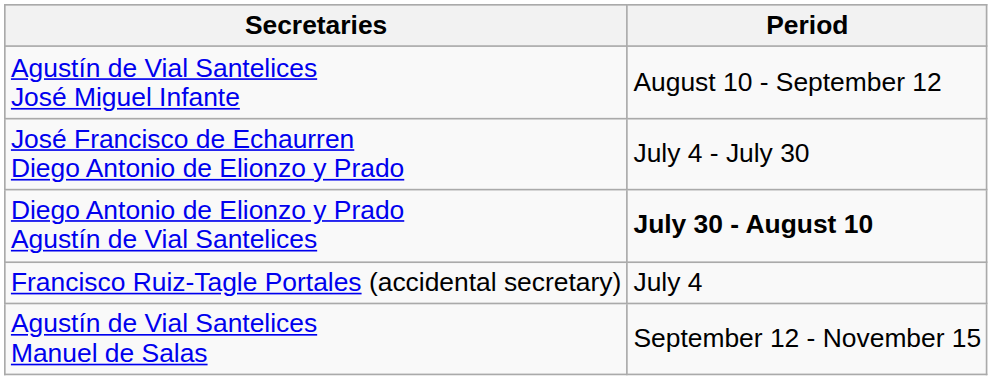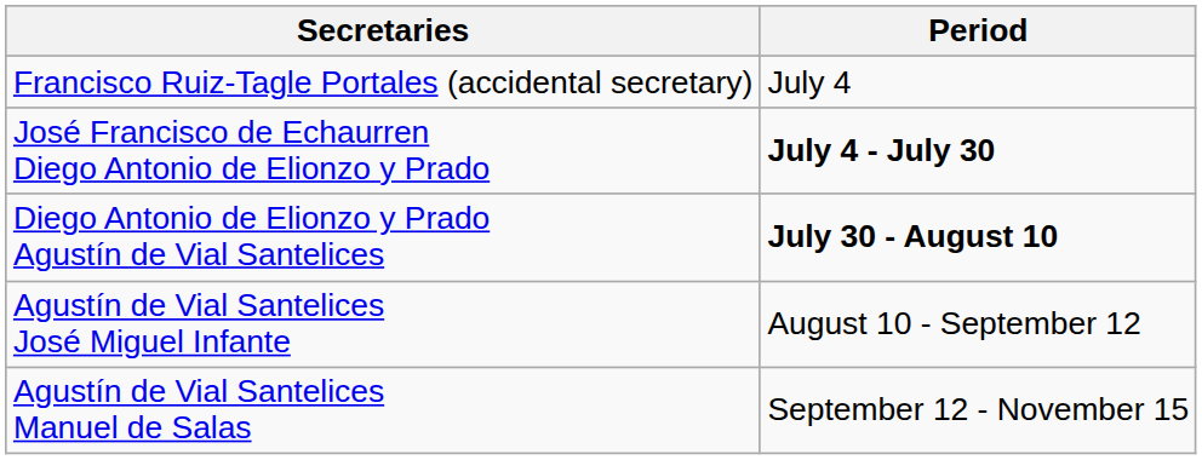rows swapped: Francisco Ruiz-Tagle Portales (accidental secretary) <-> Agustín de Vial Santelices José Miguel Infante
José Francisco de Echaurren Diego Antonio de Elionzo y Prado | Period: normal -> bold
